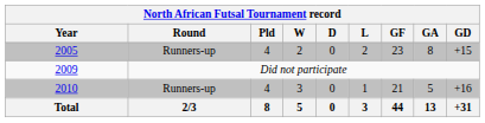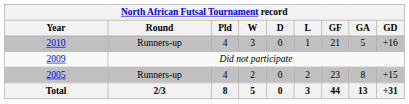rows swapped: 2005 <-> 2010
